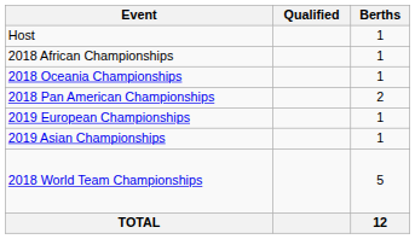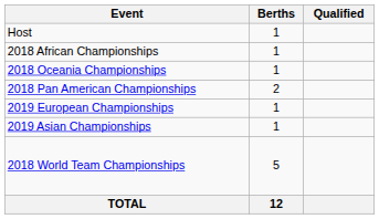columns swapped: Berths <-> Qualified
